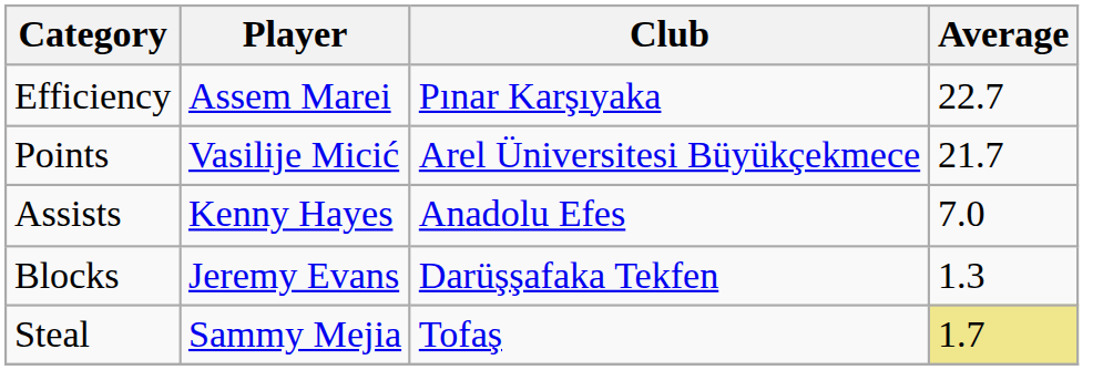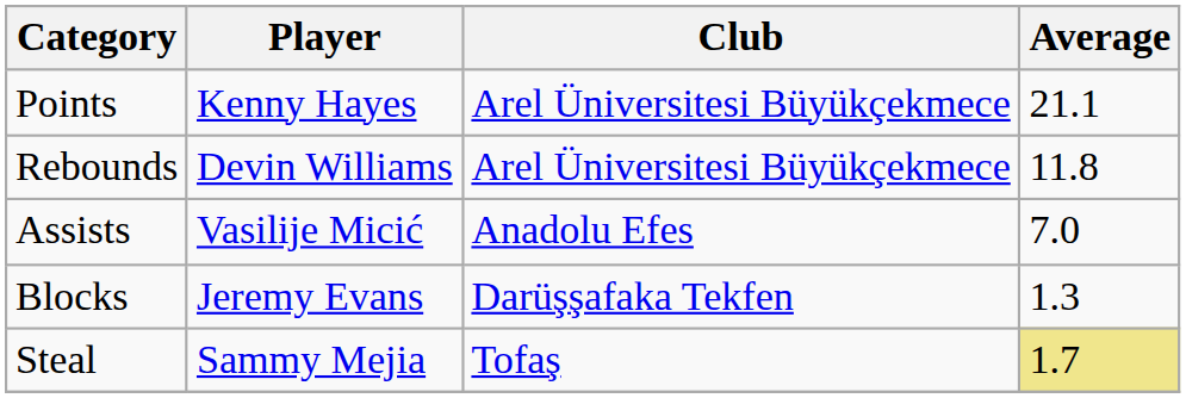- row: Efficiency | Assem Marei | Pınar Karşıyaka | 22.7
Points | Player: Vasilije Micić -> Kenny Hayes
Points | Average: 21.7 -> 21.1
+ row: Rebounds | Devin Williams | Arel Üniversitesi Büyükçekmece | 11.8
Assists | Player: Kenny Hayes -> Vasilije Micić
